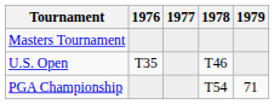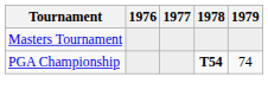- row: U.S. Open | T35 | T46
PGA Championship | 1978: normal -> bold
PGA Championship | 1979: 71 -> 74
